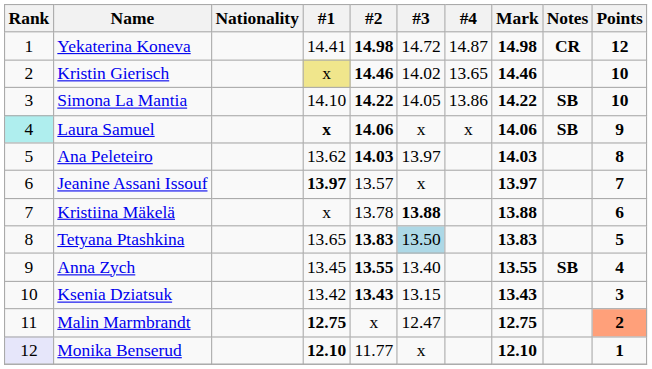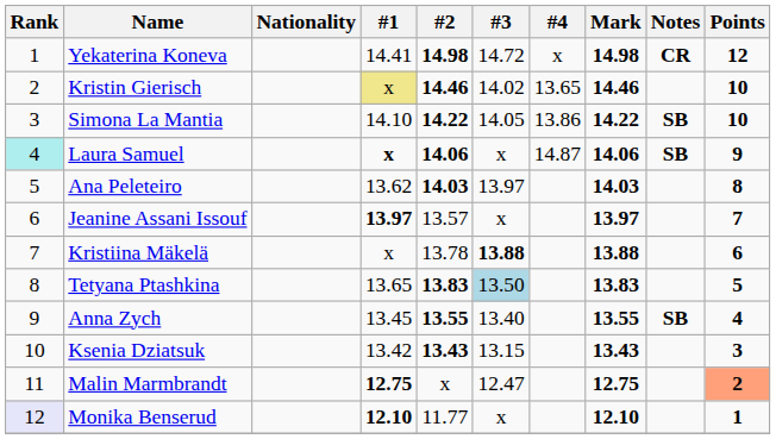Yekaterina Koneva | #4: 14.87 -> x
Laura Samuel | #4: x -> 14.87
